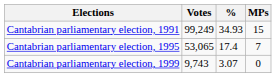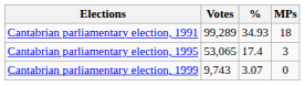Cantabrian parliamentary election, 1991 | Votes: 99,249 -> 99,289
Cantabrian parliamentary election, 1991 | MPs: 15 -> 18
Cantabrian parliamentary election, 1995 | MPs: 7 -> 3
